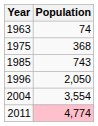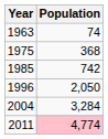1985 | Population: 743 -> 742
2004 | Population: 3,554 -> 3,284
